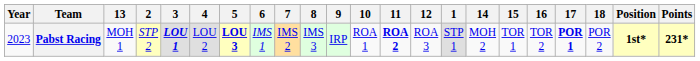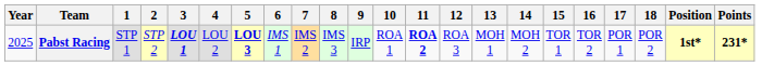columns swapped: 1 <-> 13
Pabst Racing | Year: 2023 -> 2025
Pabst Racing | 17: bold -> normal
